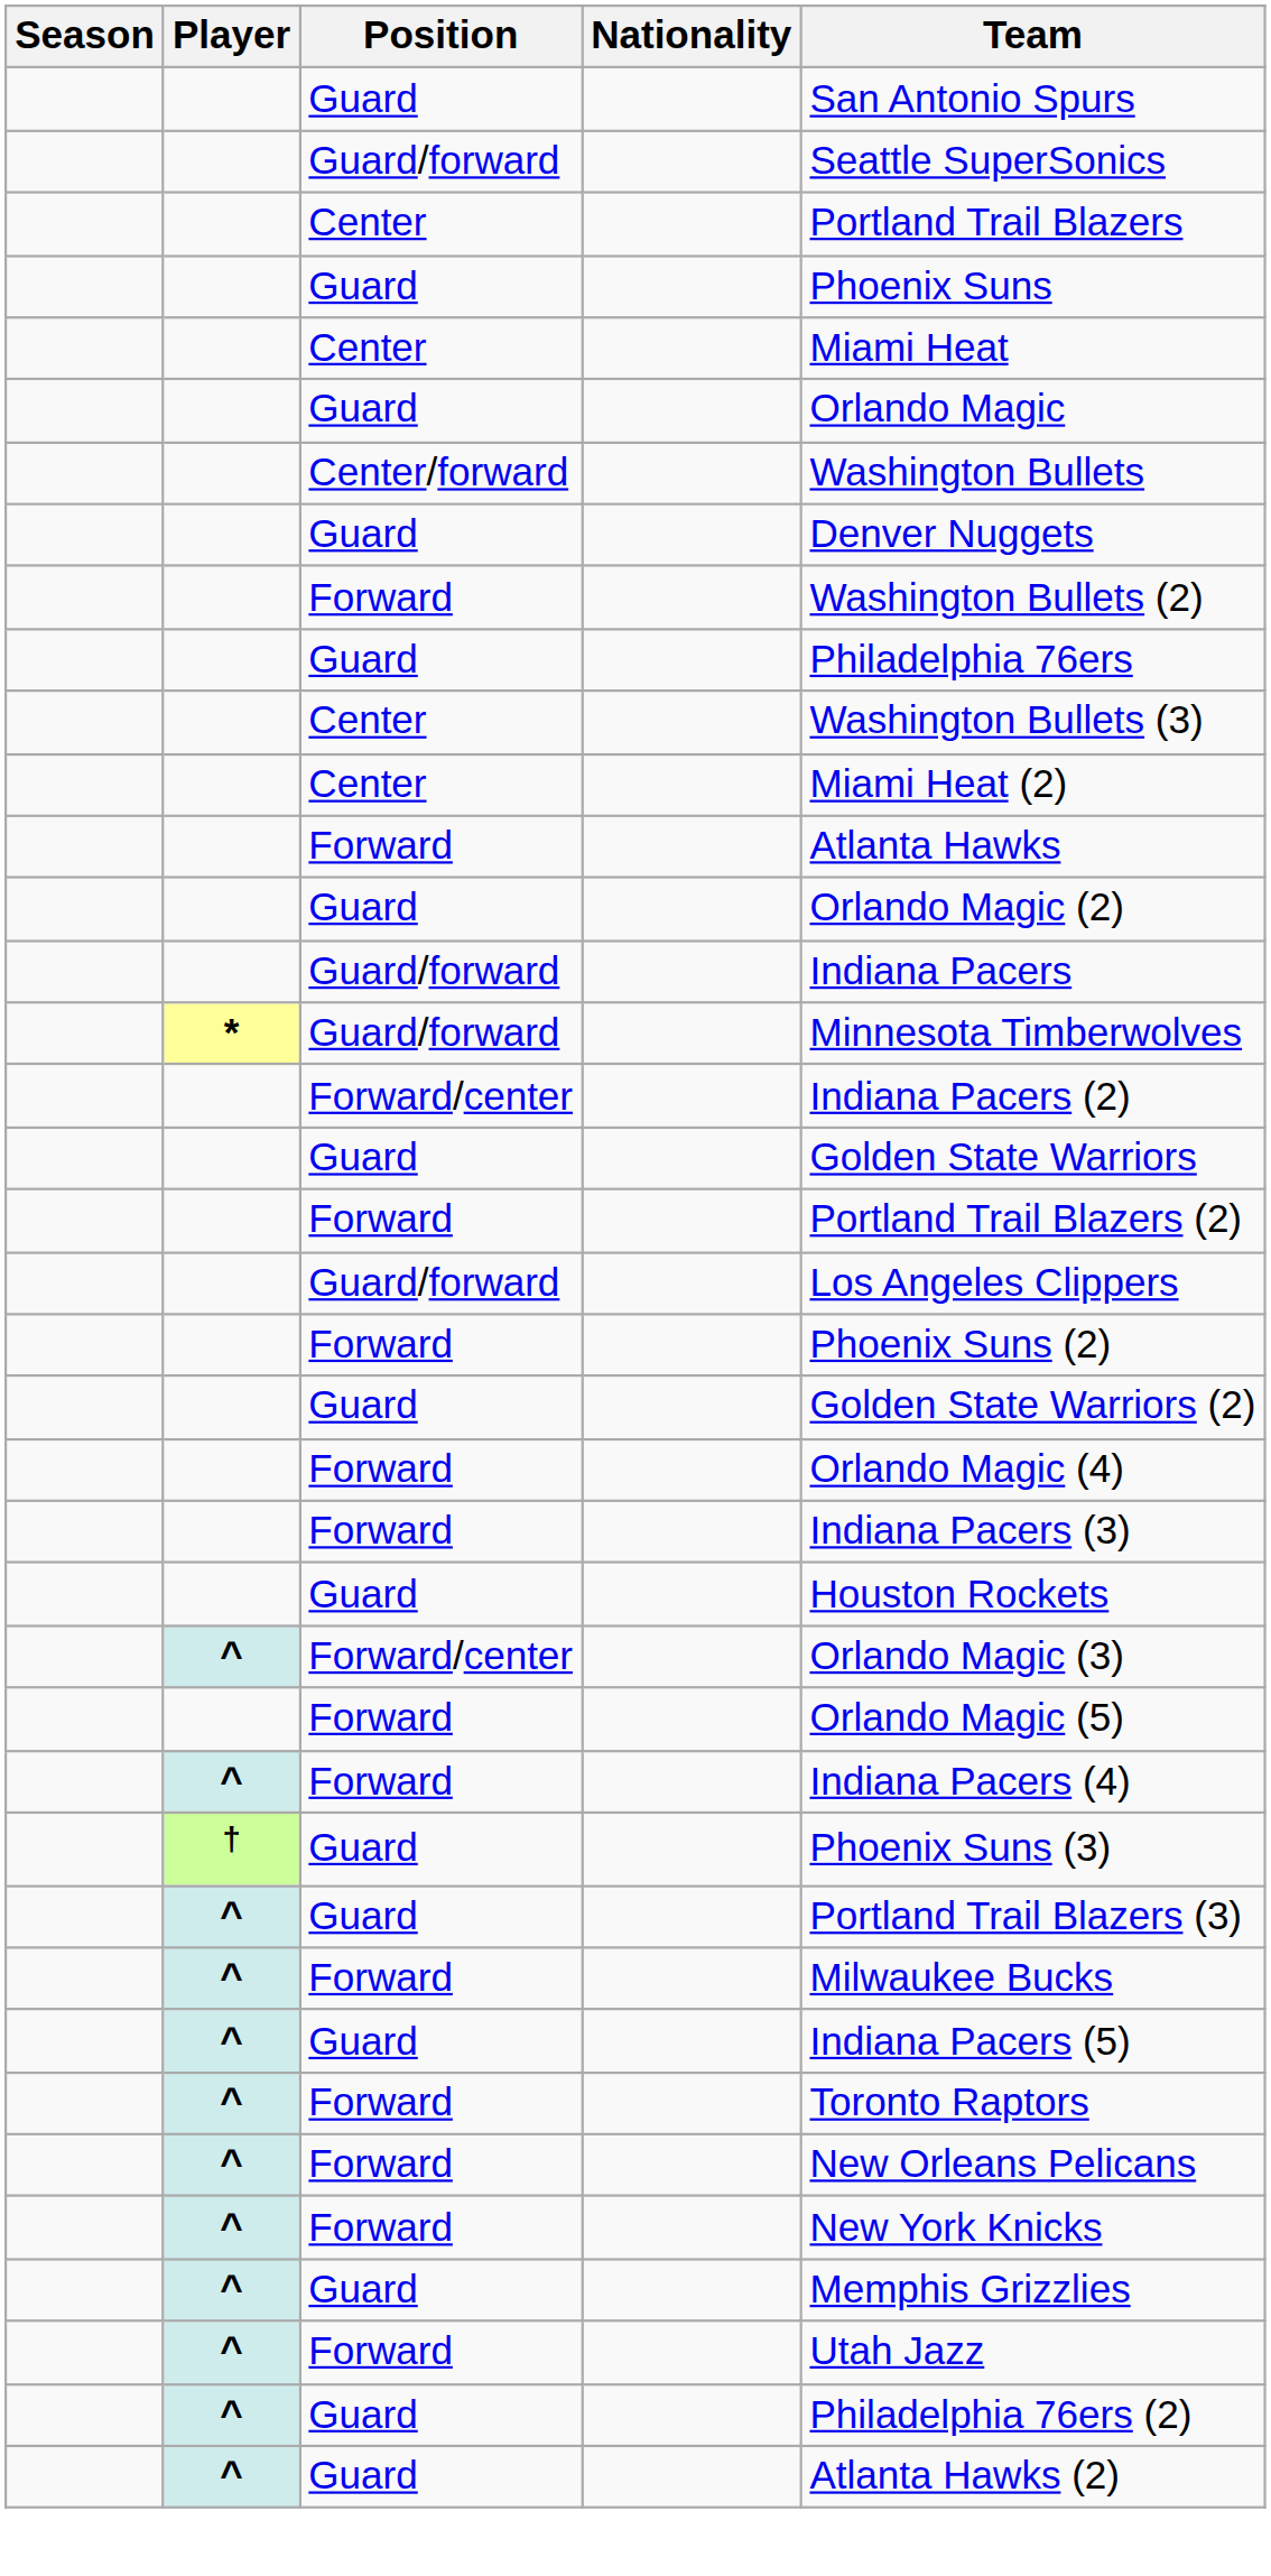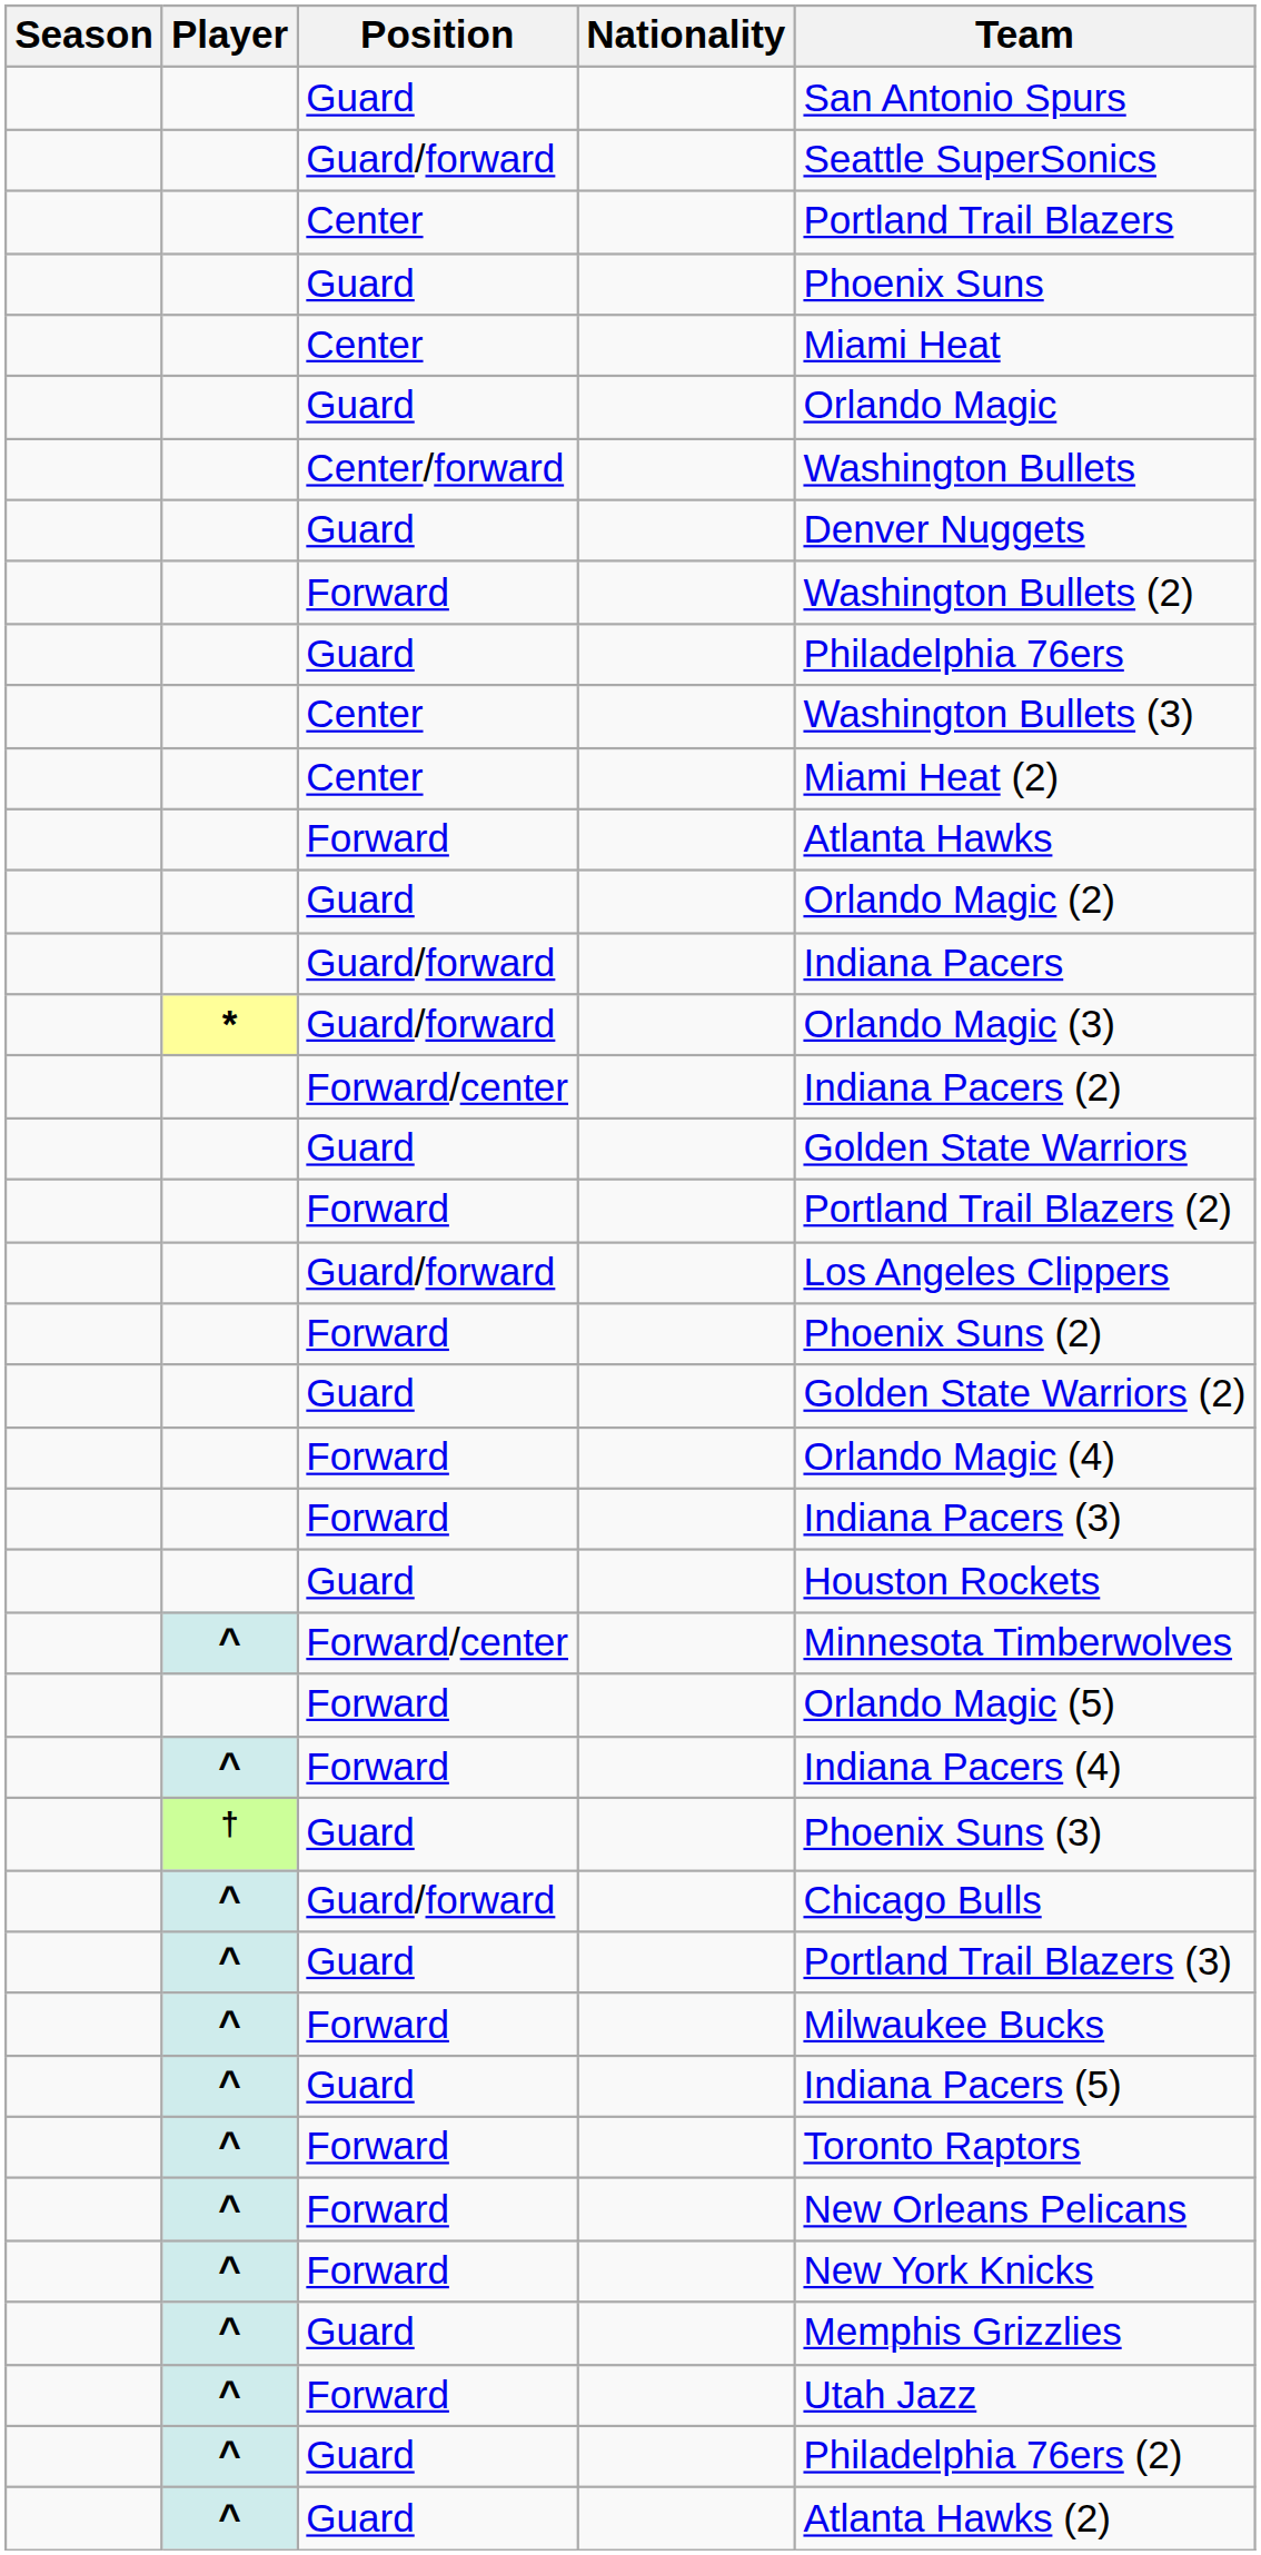* / Guard/forward | Team: Minnesota Timberwolves -> Orlando Magic (3)
^ / Forward/center | Team: Orlando Magic (3) -> Minnesota Timberwolves
+ row: ^ | Guard/forward | Chicago Bulls
